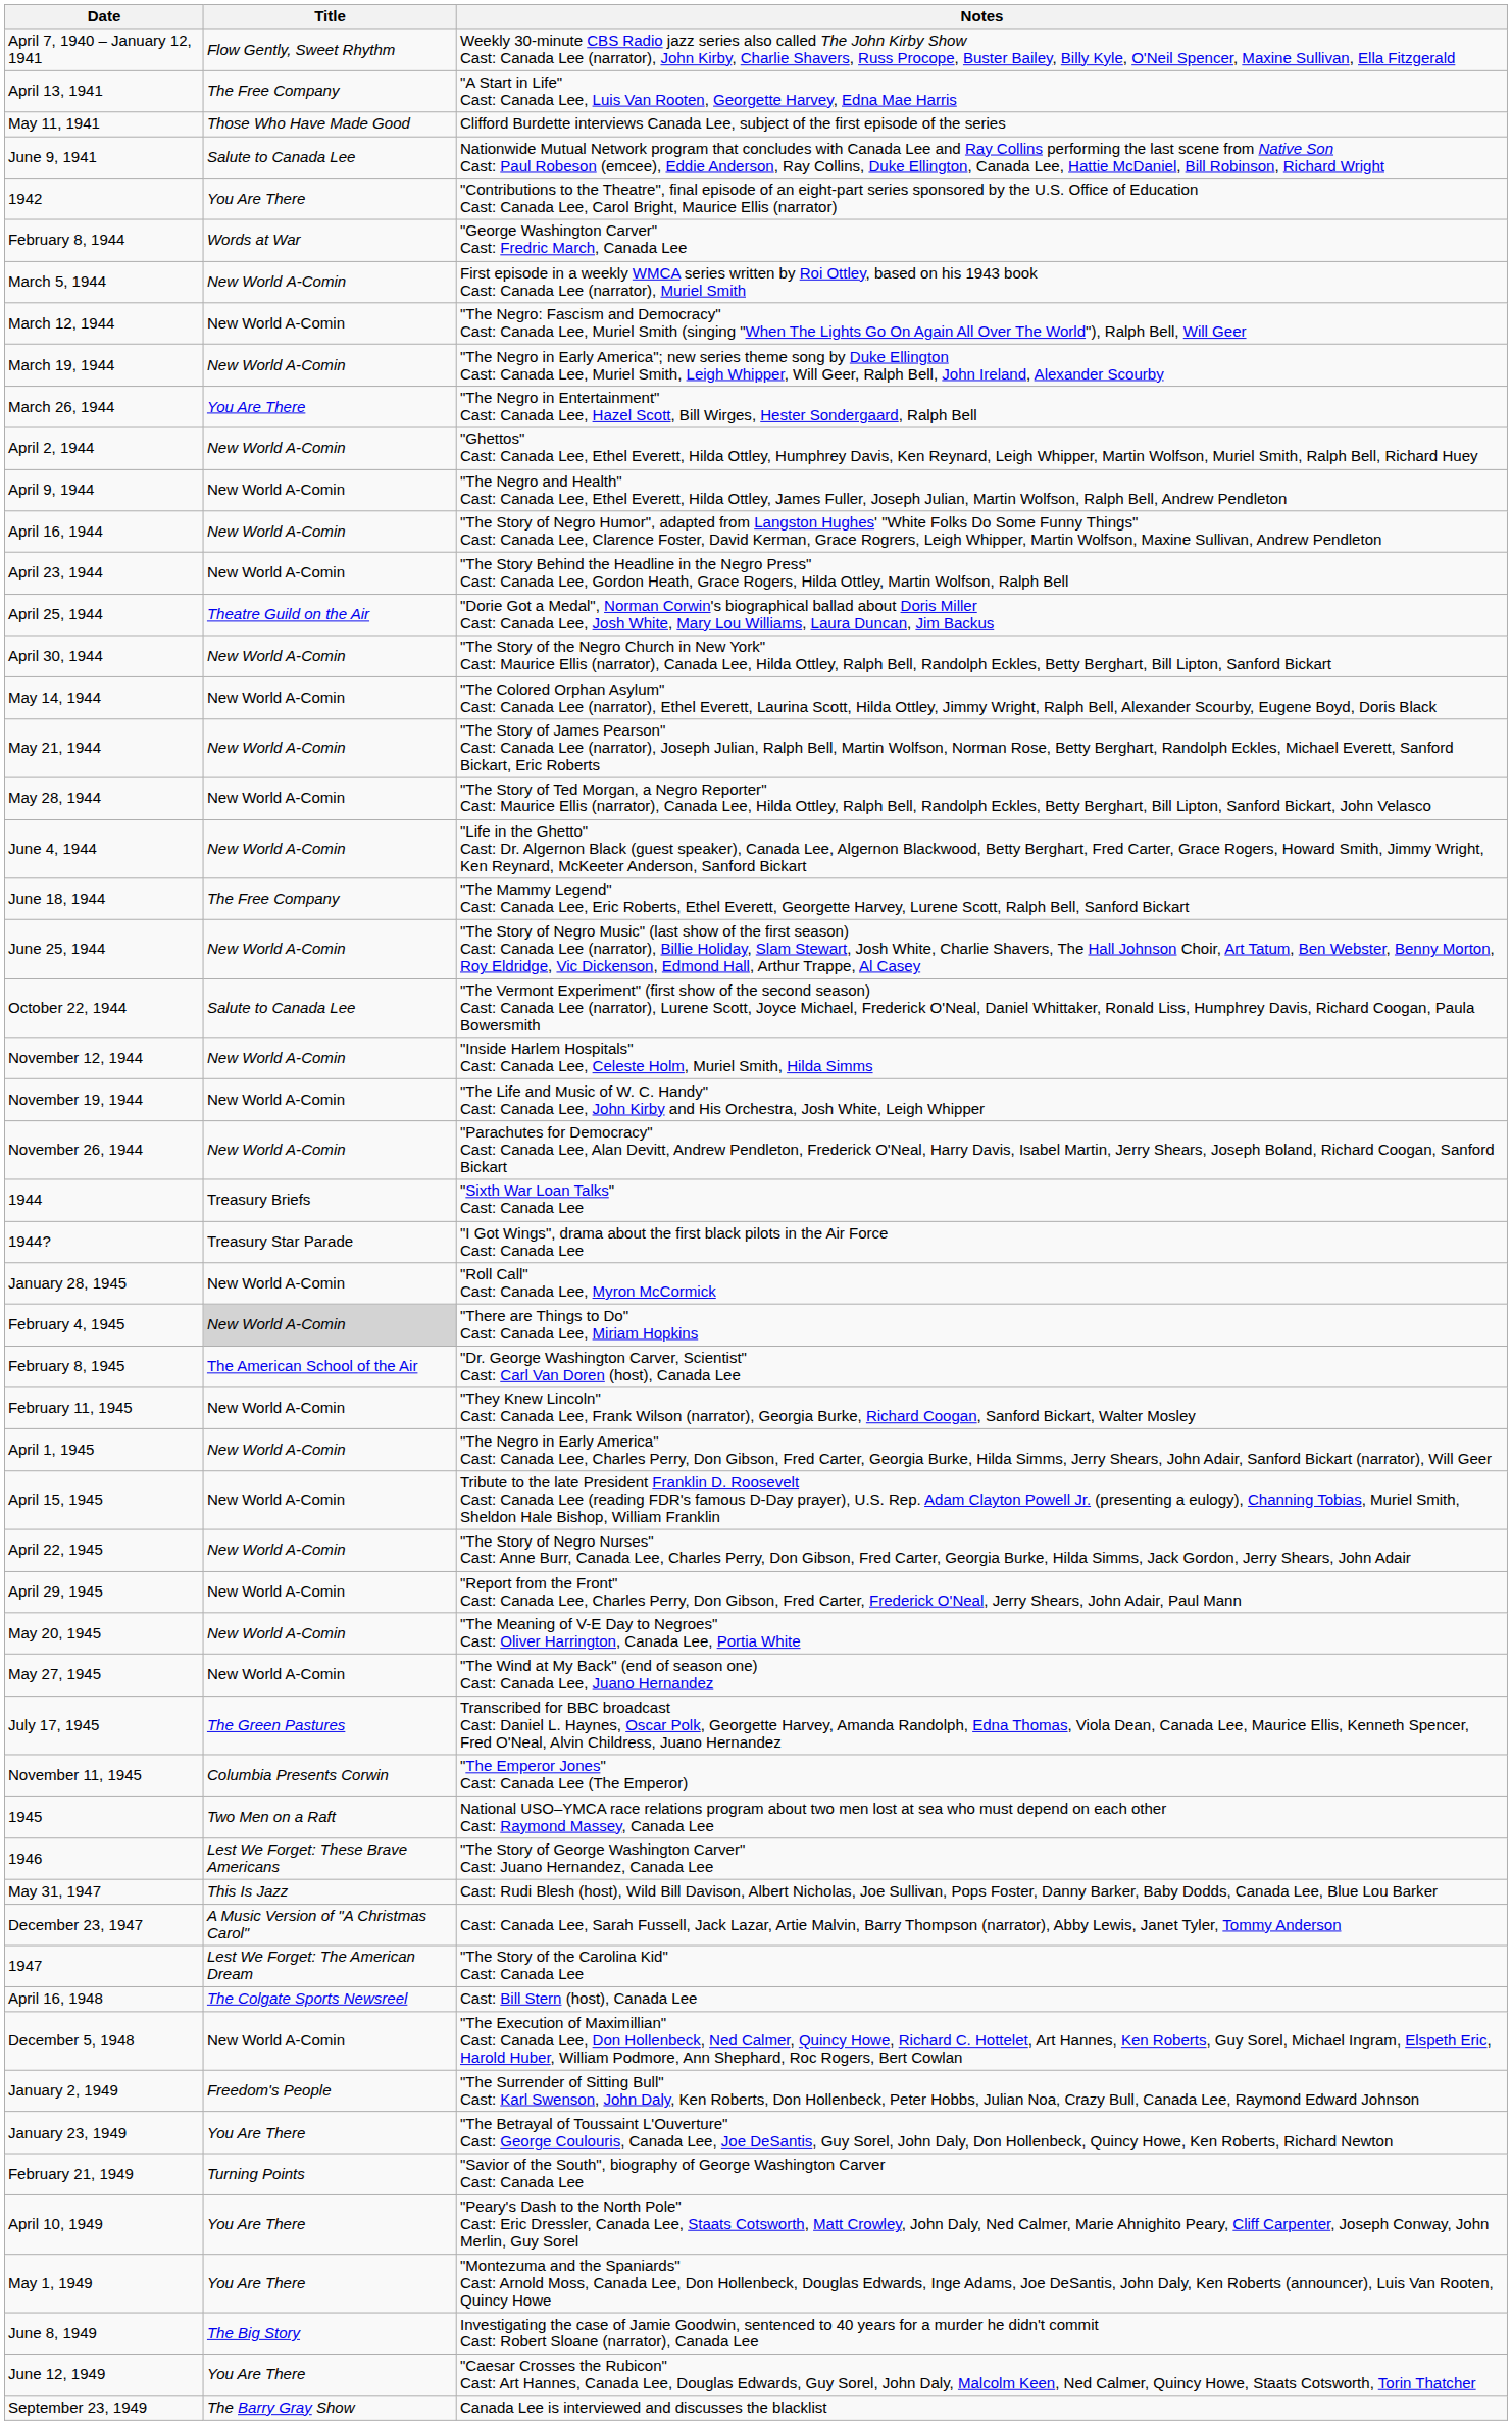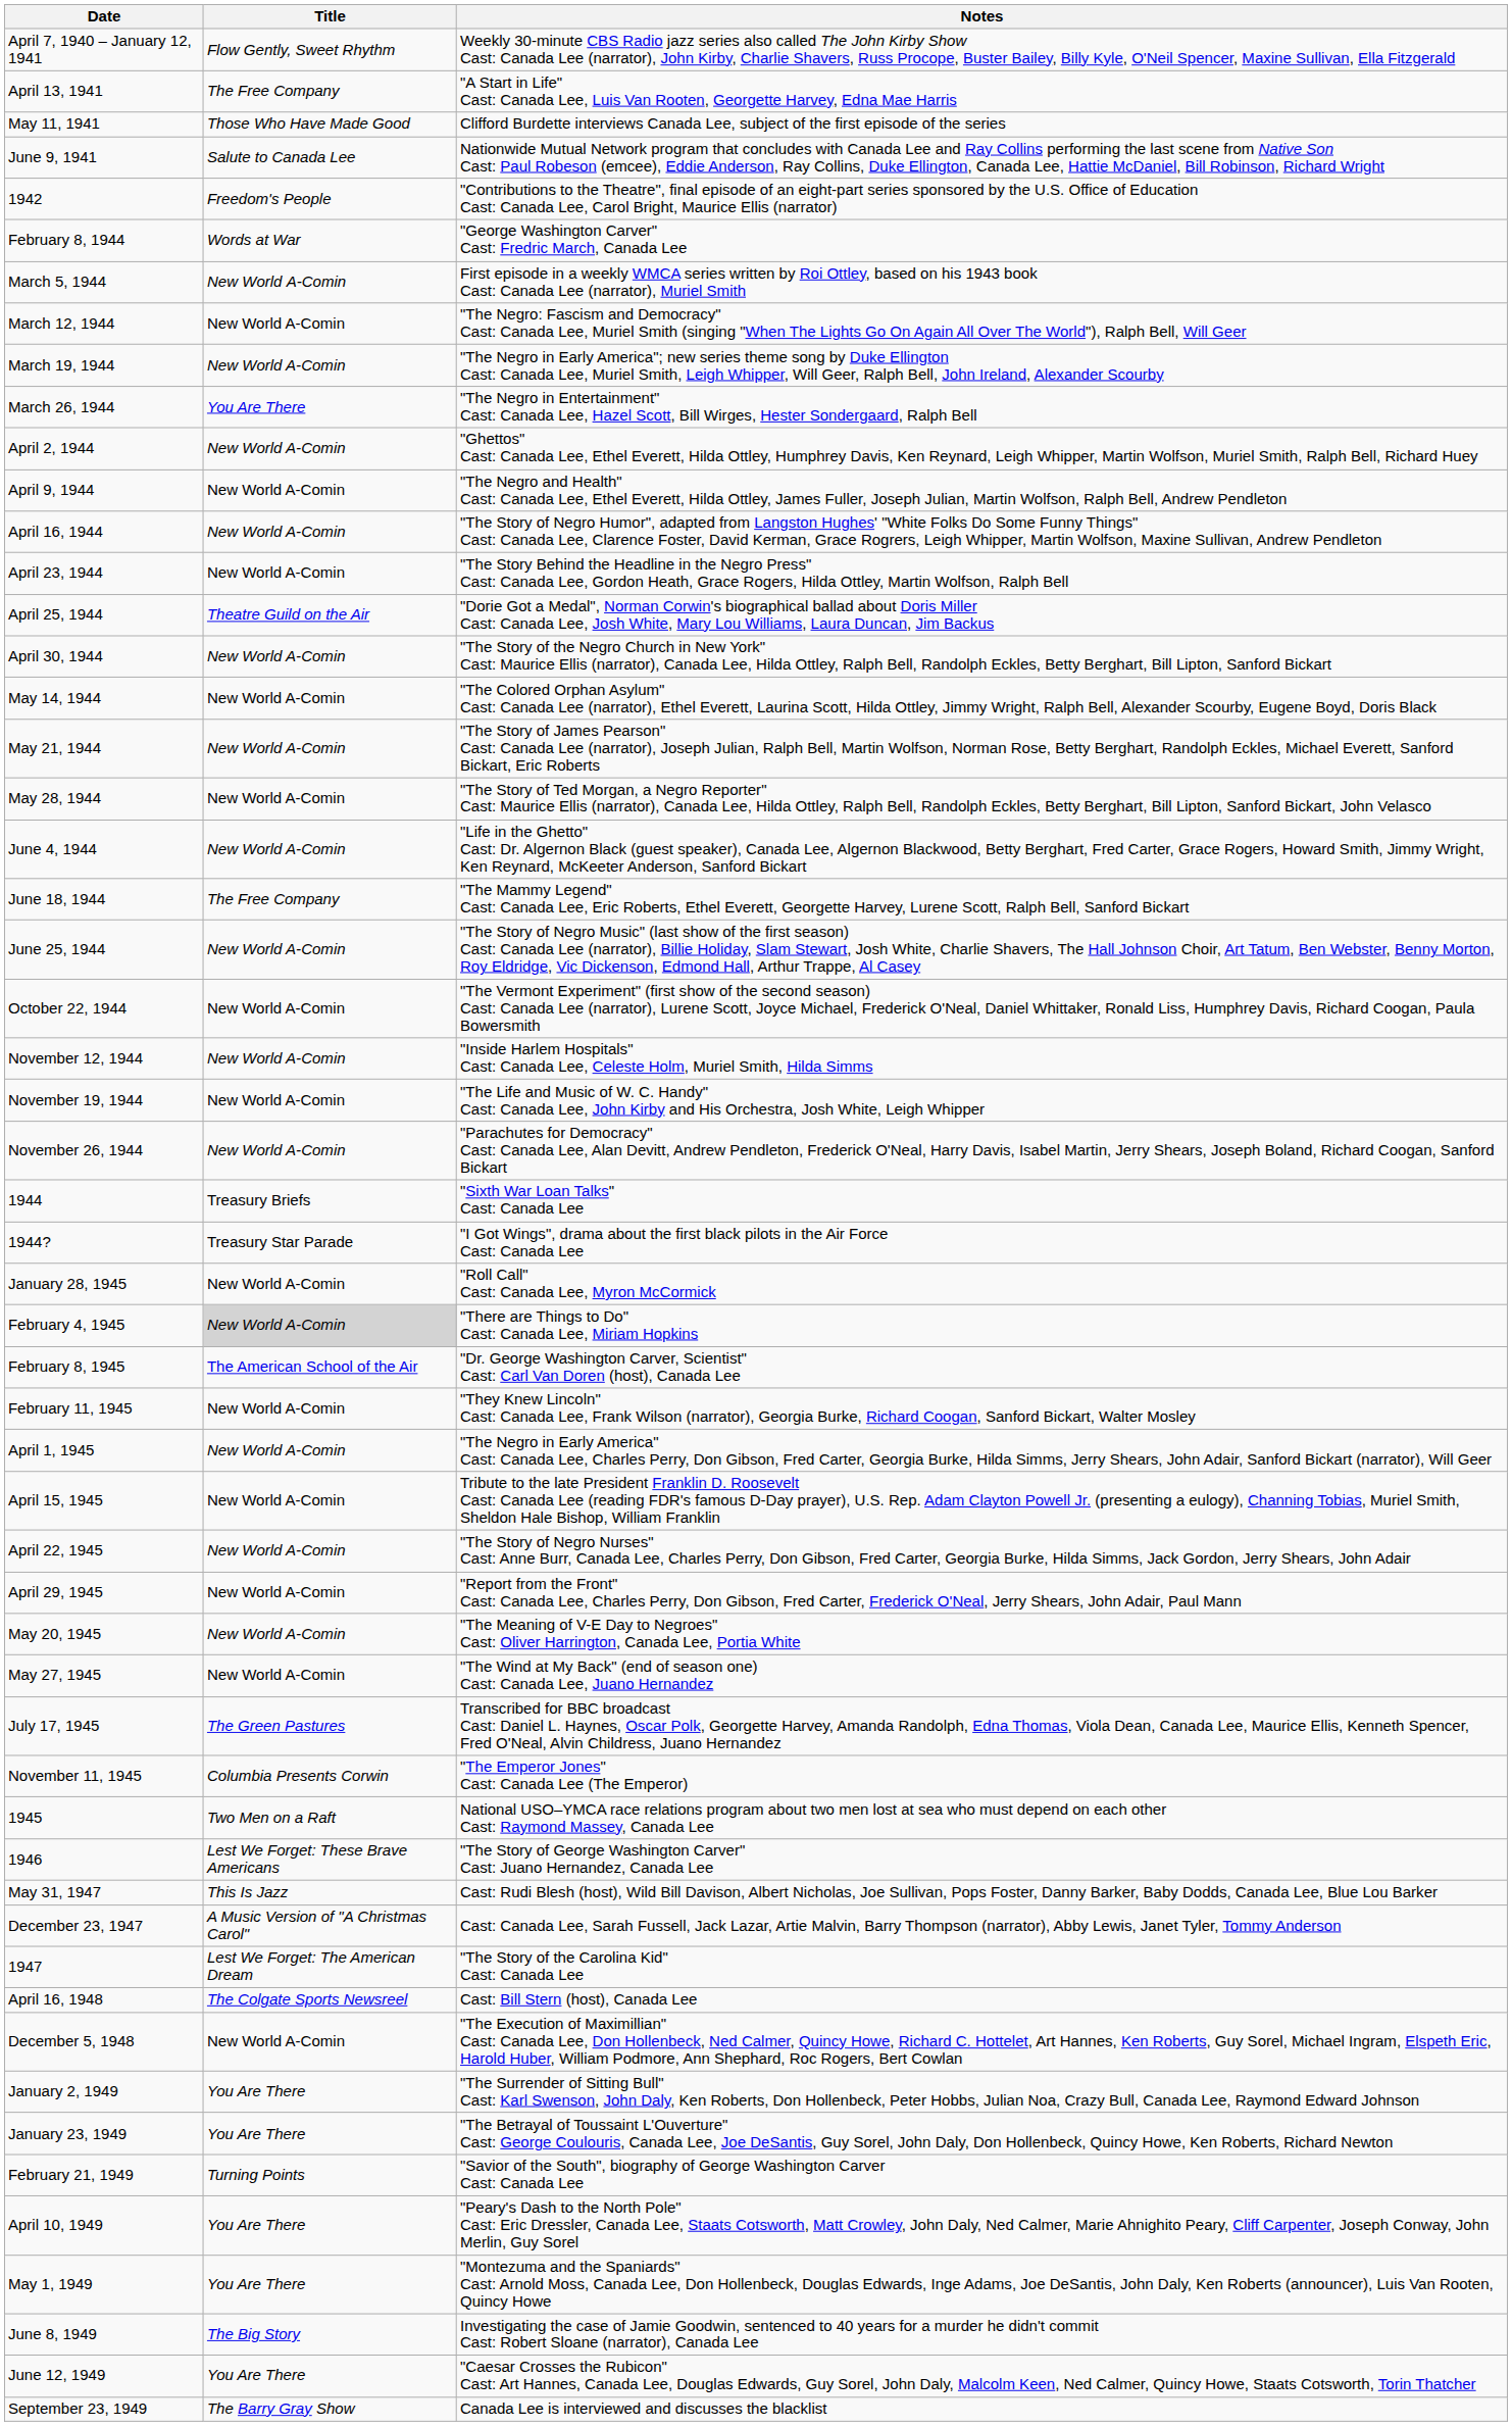1942 | Title: You Are There -> Freedom's People
October 22, 1944 | Title: Salute to Canada Lee -> New World A-Comin
January 2, 1949 | Title: Freedom's People -> You Are There
